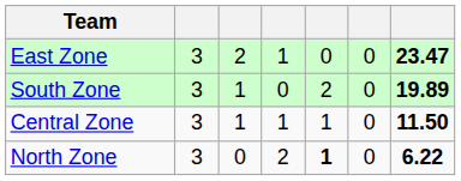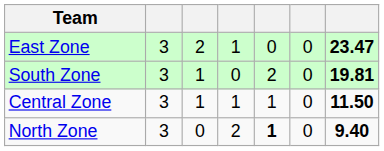South Zone | column 7: 19.89 -> 19.81
North Zone | column 7: 6.22 -> 9.40
